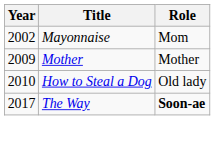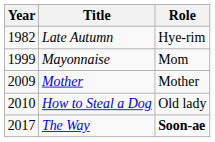+ row: 1982 | Late Autumn | Hye-rim
Mayonnaise | Year: 2002 -> 1999
